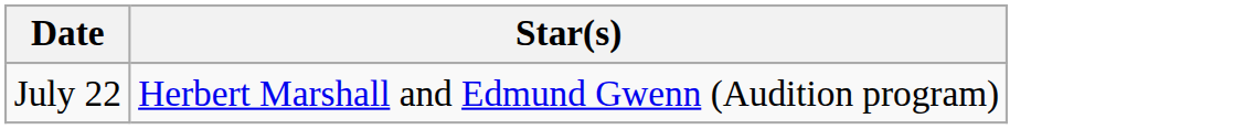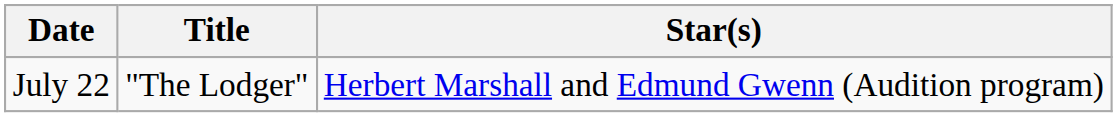+ column: Title | "The Lodger"
